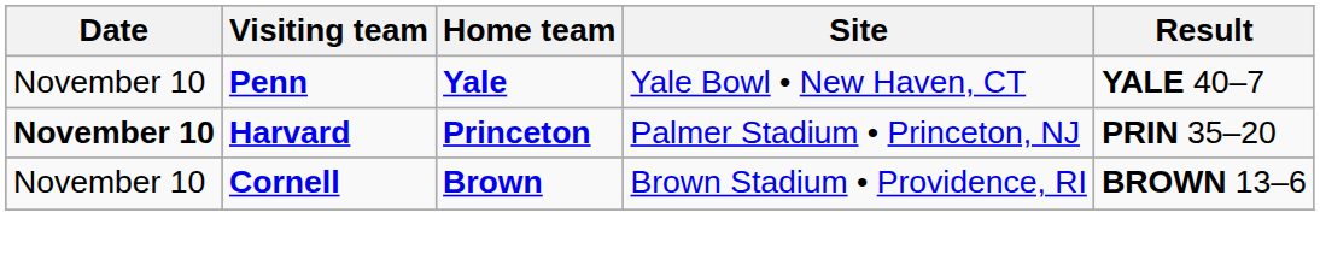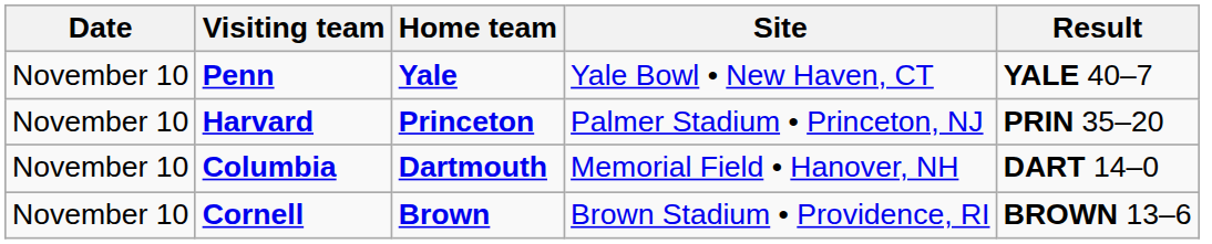Harvard | Date: bold -> normal
+ row: November 10 | Columbia | Dartmouth | Memorial Field • Hanover, NH | DART 14–0
